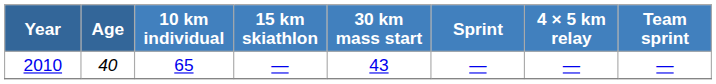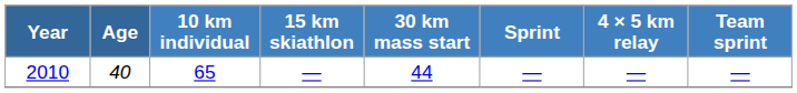2010 | 30 km mass start: 43 -> 44
